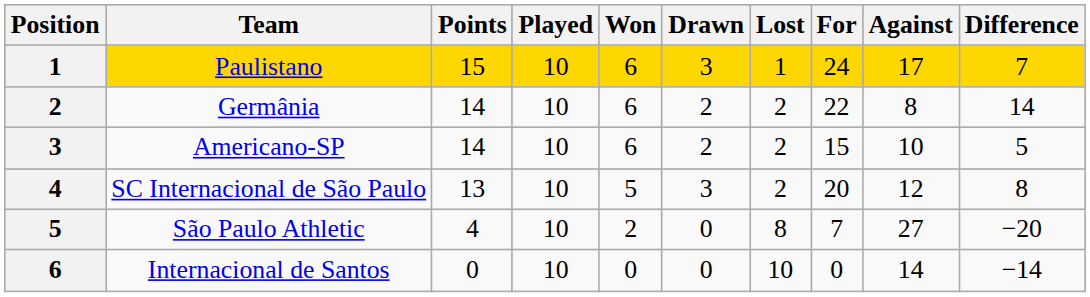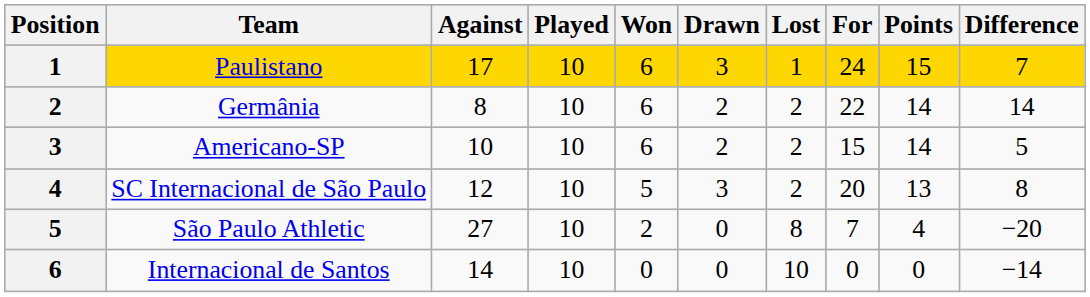columns swapped: Points <-> Against
